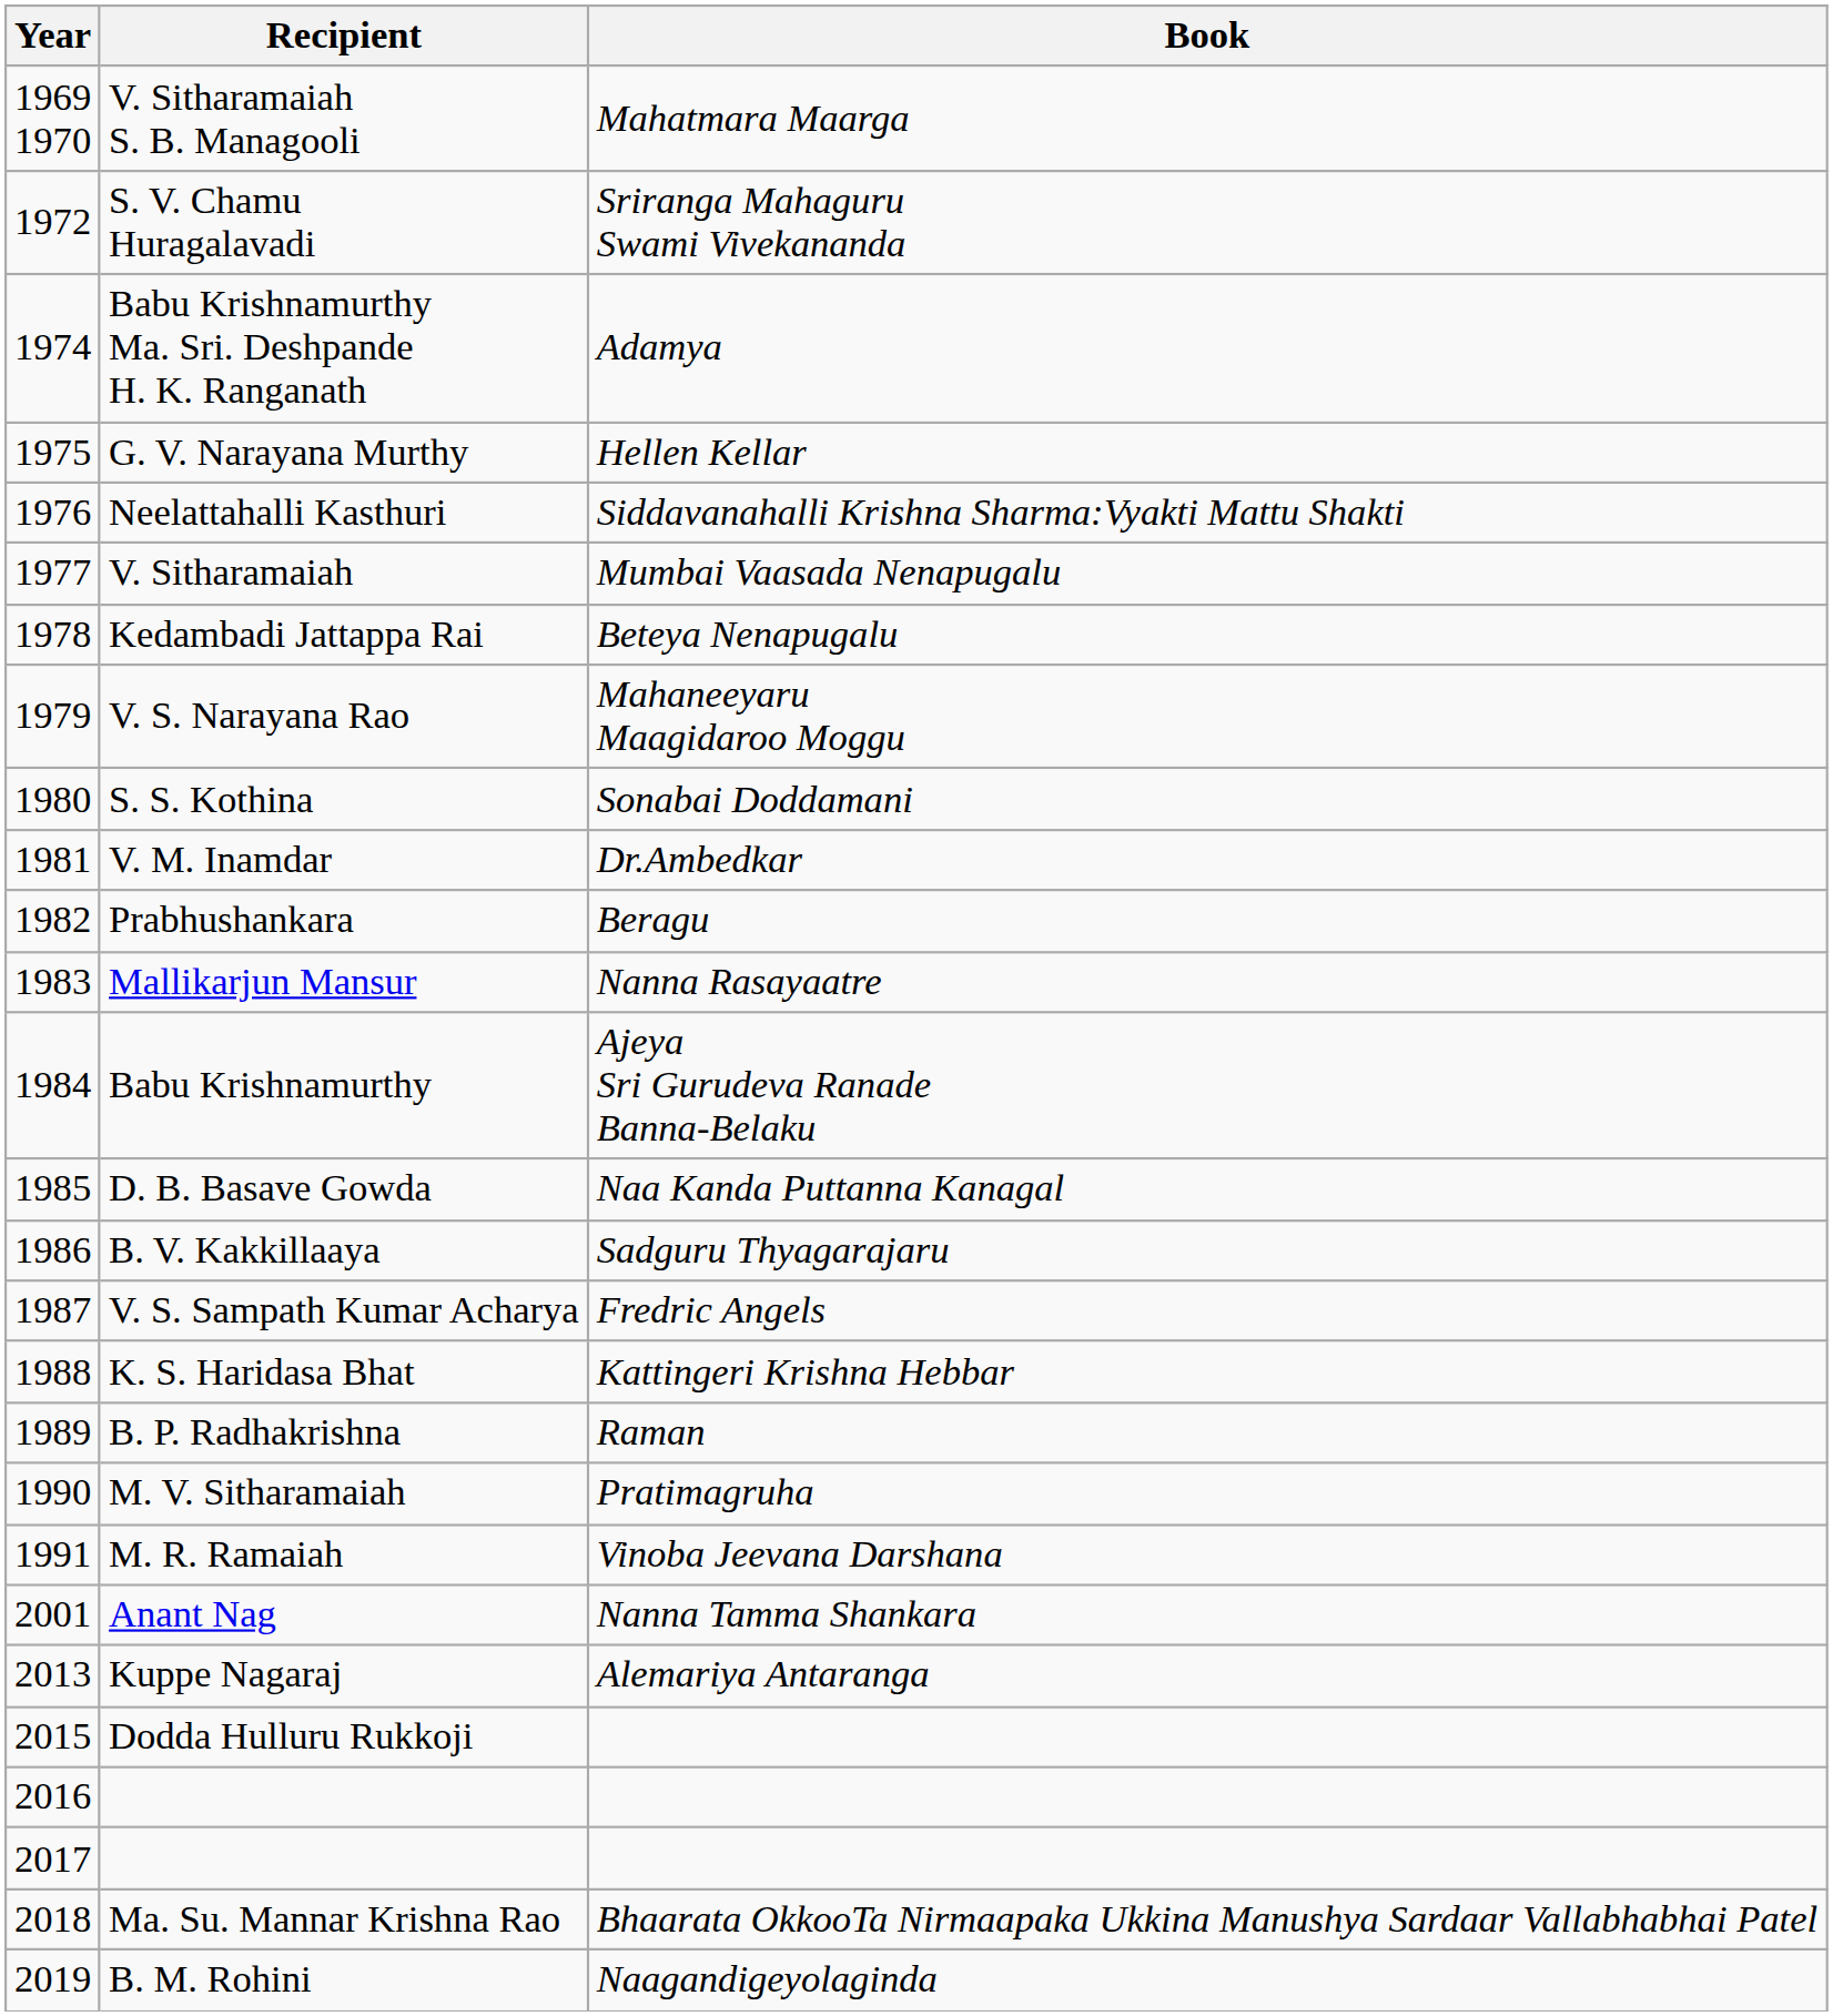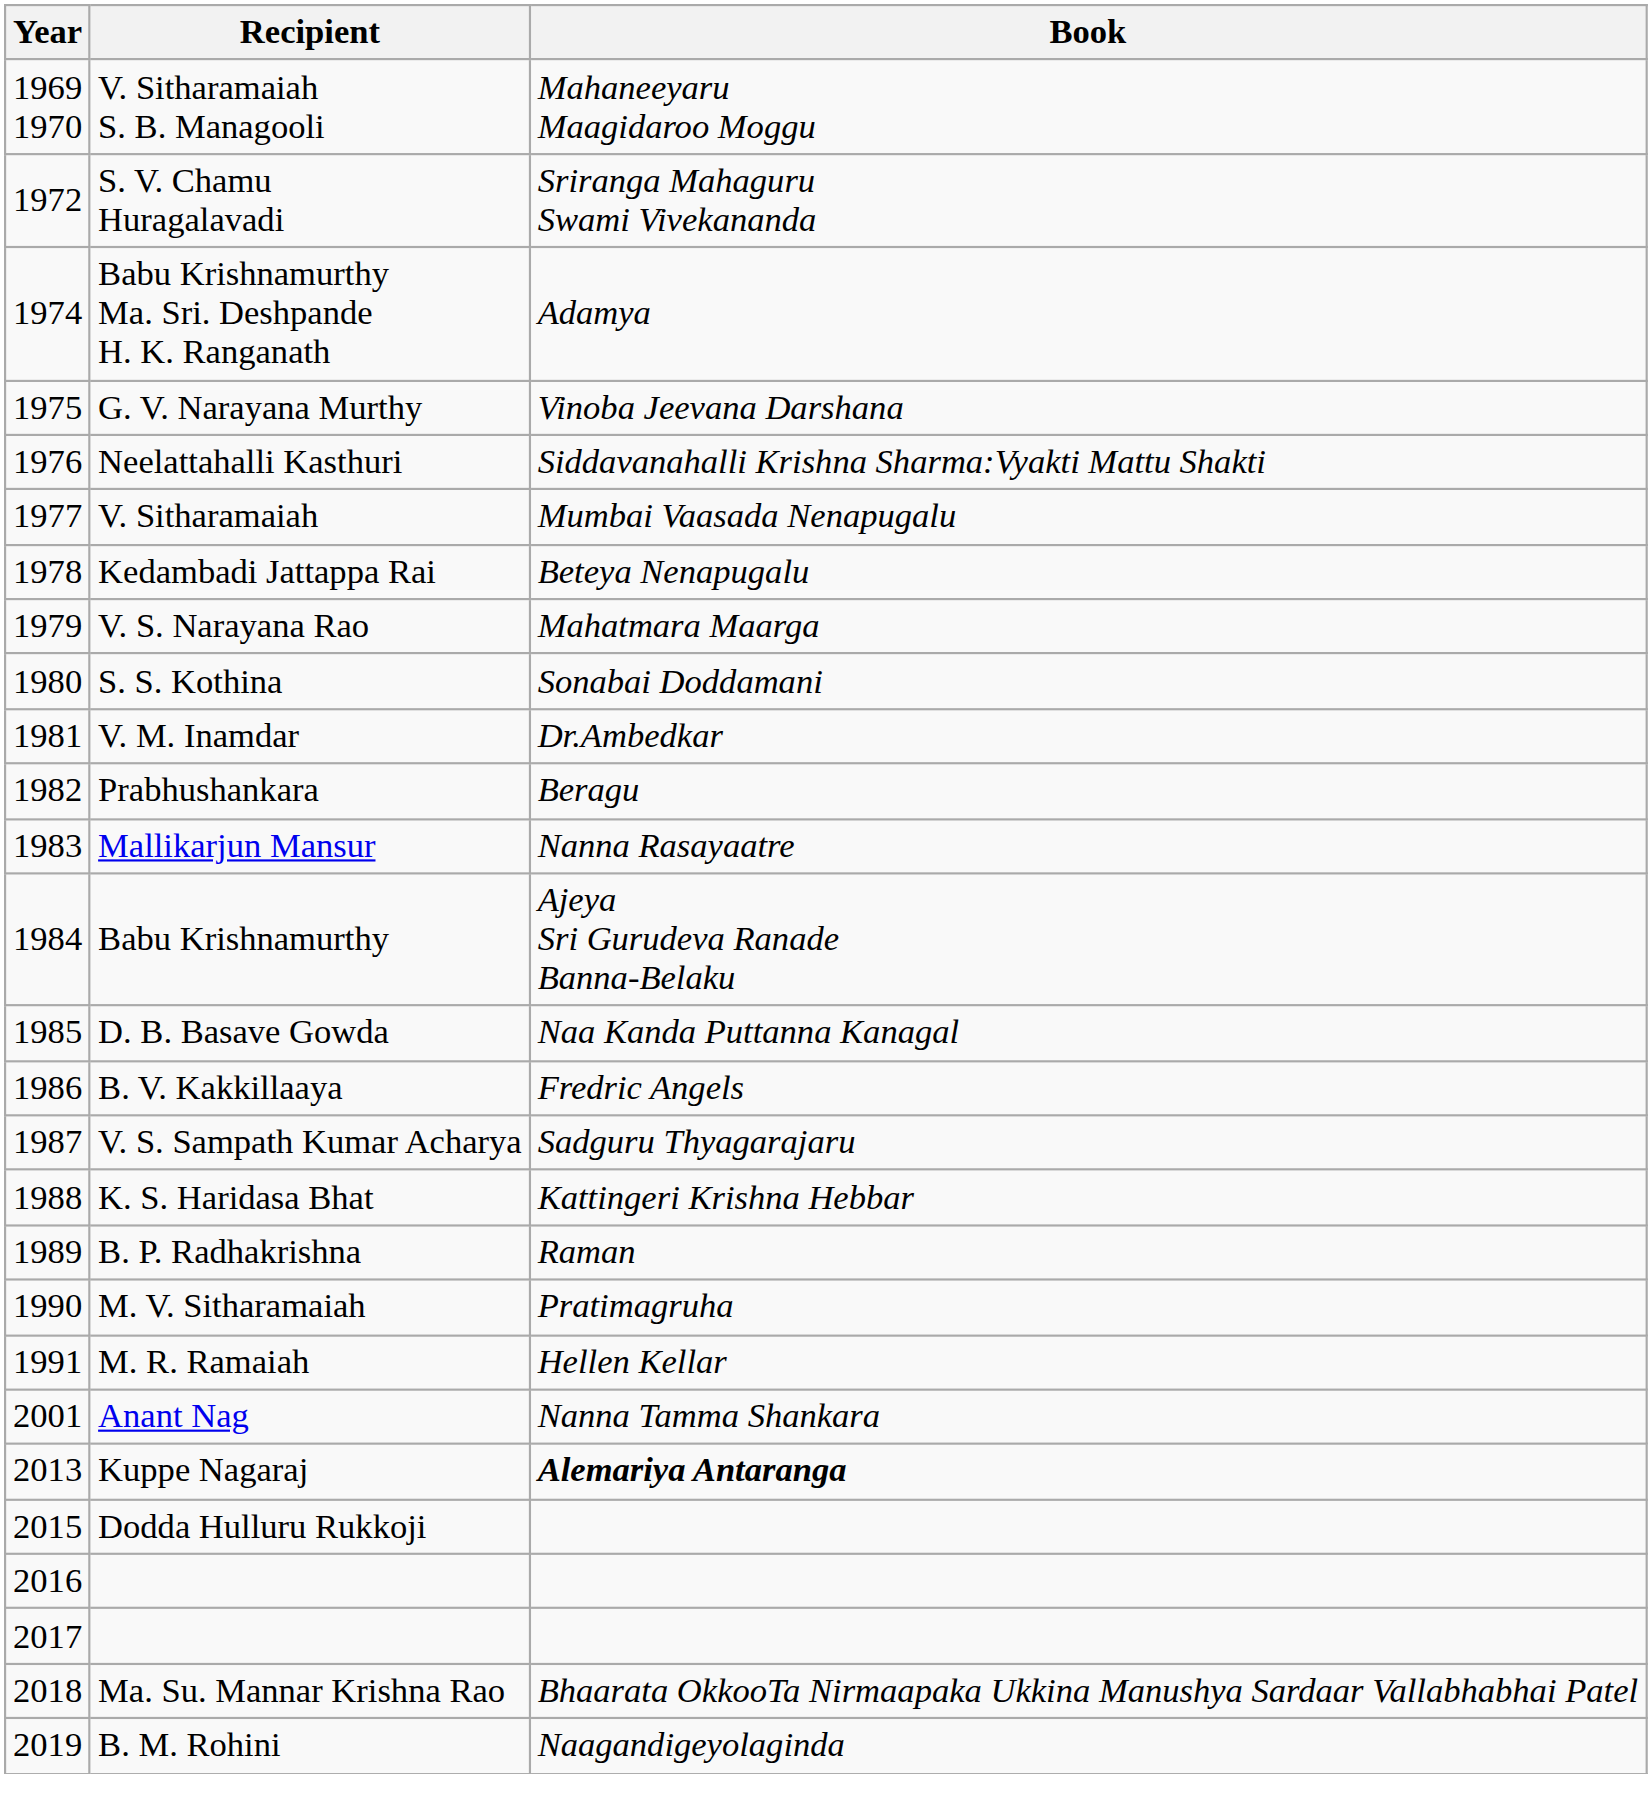V. Sitharamaiah S. B. Managooli | Book: Mahatmara Maarga -> Mahaneeyaru Maagidaroo Moggu
G. V. Narayana Murthy | Book: Hellen Kellar -> Vinoba Jeevana Darshana
V. S. Narayana Rao | Book: Mahaneeyaru Maagidaroo Moggu -> Mahatmara Maarga
B. V. Kakkillaaya | Book: Sadguru Thyagarajaru -> Fredric Angels
V. S. Sampath Kumar Acharya | Book: Fredric Angels -> Sadguru Thyagarajaru
M. R. Ramaiah | Book: Vinoba Jeevana Darshana -> Hellen Kellar
Kuppe Nagaraj | Book: normal -> bold
